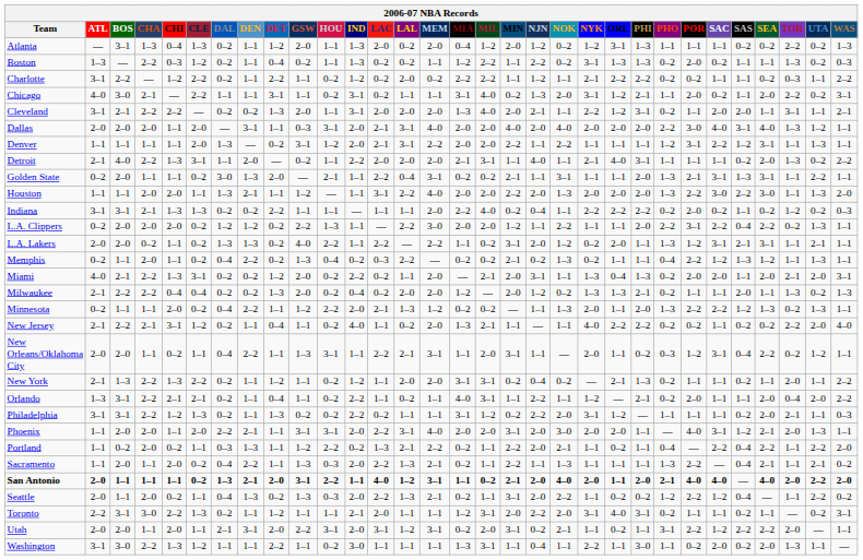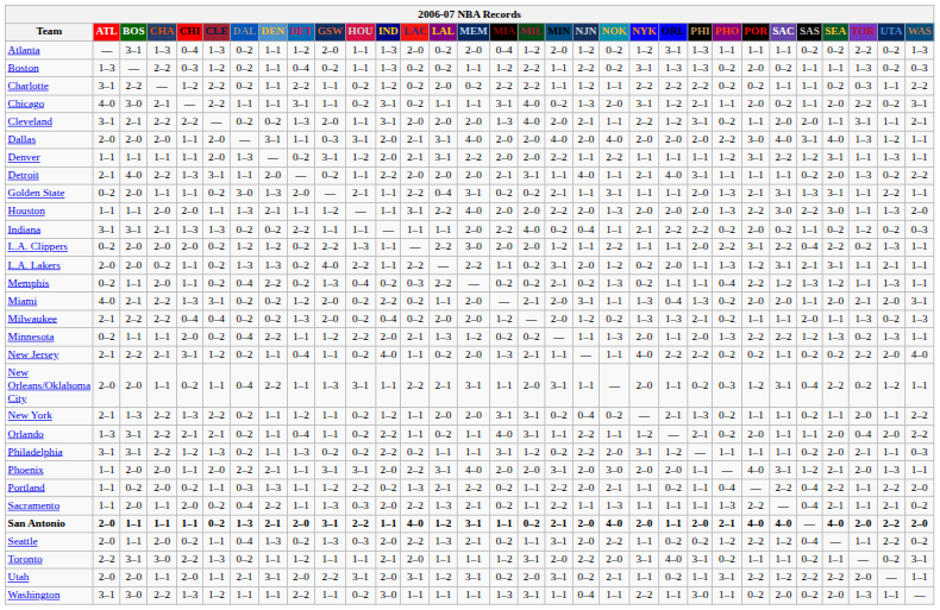Charlotte | NYK: 2–1 -> 2–2
Indiana | NYK: 2–2 -> 2–1
